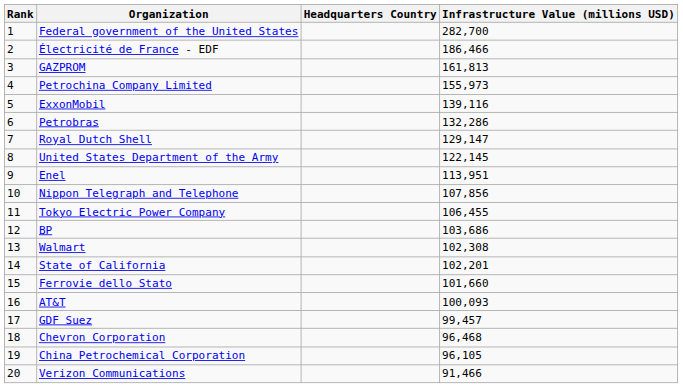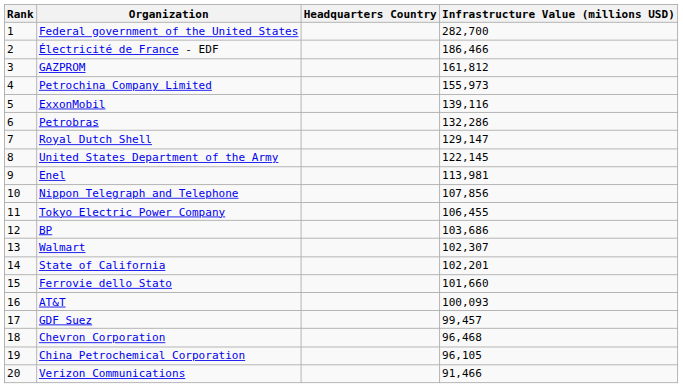GAZPROM | Infrastructure Value (millions USD): 161,813 -> 161,812
Enel | Infrastructure Value (millions USD): 113,951 -> 113,981
Walmart | Infrastructure Value (millions USD): 102,308 -> 102,307
